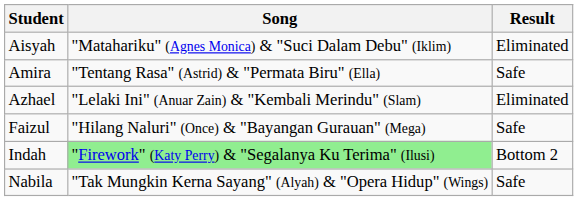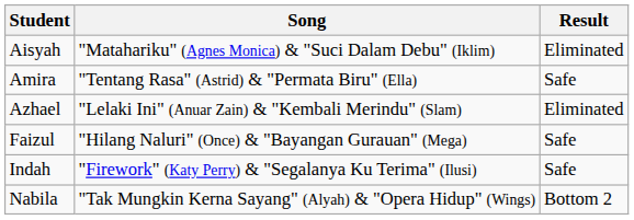Indah | Song: lightgreen background -> no background
Indah | Result: Bottom 2 -> Safe
Nabila | Result: Safe -> Bottom 2
